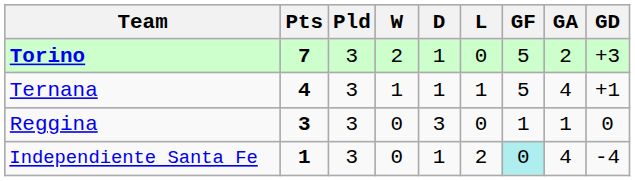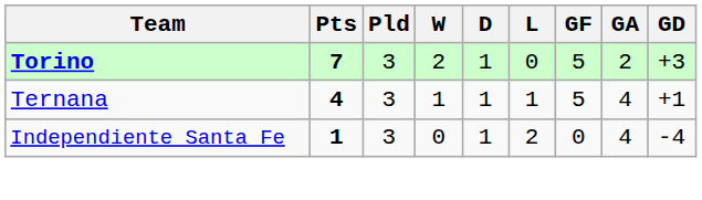- row: Reggina | 3 | 3 | 0 | 3 | 0 | 1 | 1 | 0
Independiente Santa Fe | GF: paleturquoise background -> no background
